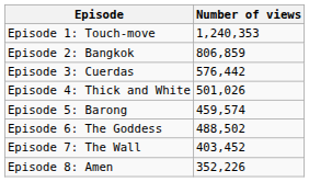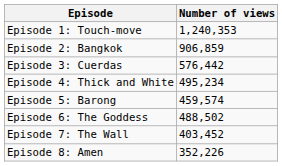Episode 2: Bangkok | Number of views: 806,859 -> 906,859
Episode 4: Thick and White | Number of views: 501,026 -> 495,234
